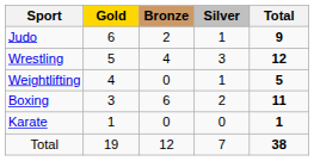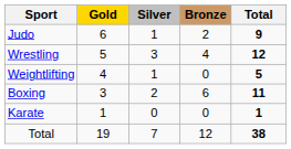columns swapped: Silver <-> Bronze
